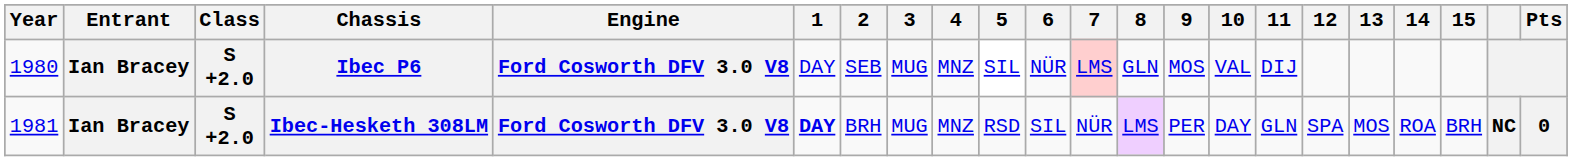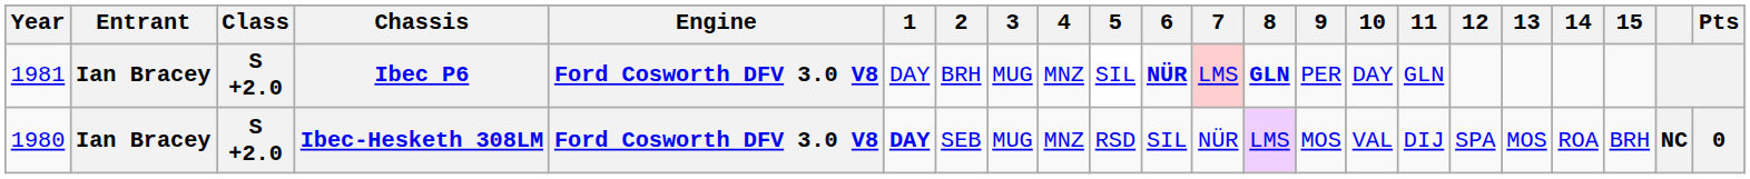Ibec P6 | Year: 1980 -> 1981
Ibec P6 | 2: SEB -> BRH
Ibec P6 | 6: normal -> bold
Ibec P6 | 8: normal -> bold
Ibec P6 | 9: MOS -> PER
Ibec P6 | 10: VAL -> DAY
Ibec P6 | 11: DIJ -> GLN
Ibec-Hesketh 308LM | Year: 1981 -> 1980
Ibec-Hesketh 308LM | 2: BRH -> SEB
Ibec-Hesketh 308LM | 9: PER -> MOS
Ibec-Hesketh 308LM | 10: DAY -> VAL
Ibec-Hesketh 308LM | 11: GLN -> DIJ
